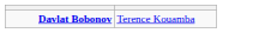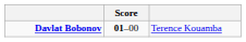+ column: Score | 01–00
